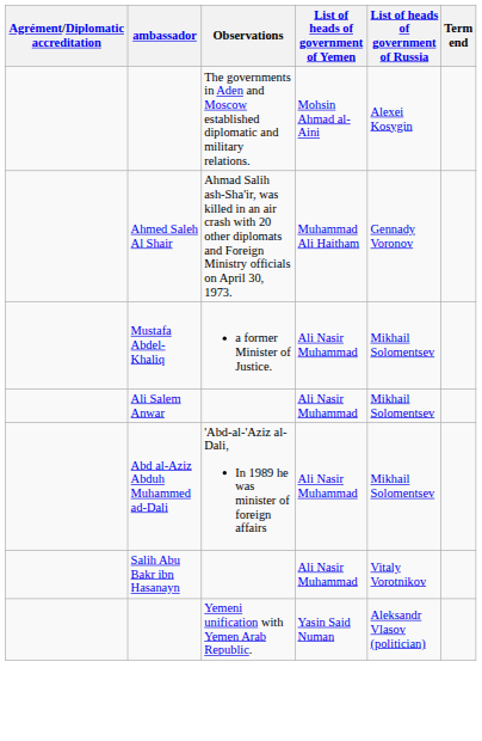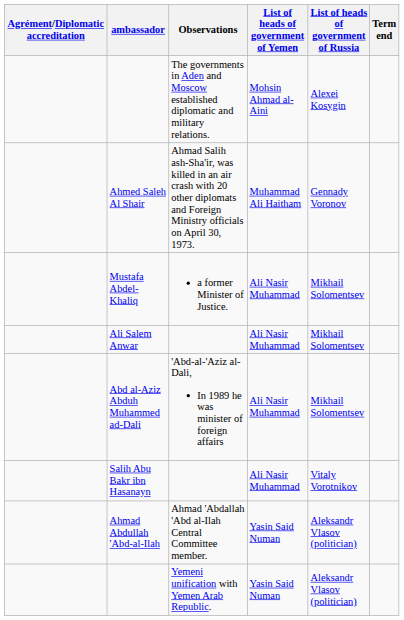+ row: Ahmad Abdullah 'Abd-al-Ilah | Ahmad 'Abdallah 'Abd al-Ilah Central Committee member. | Yasin Said Numan | Aleksandr Vlasov (politician)
